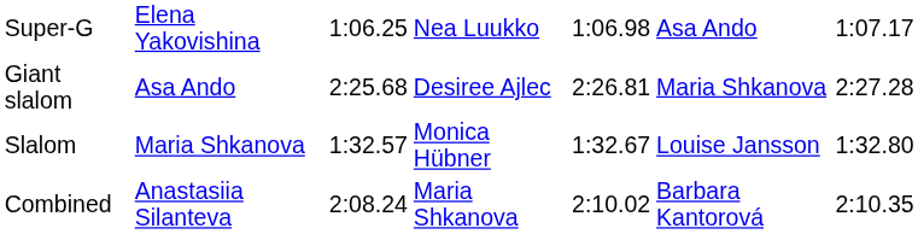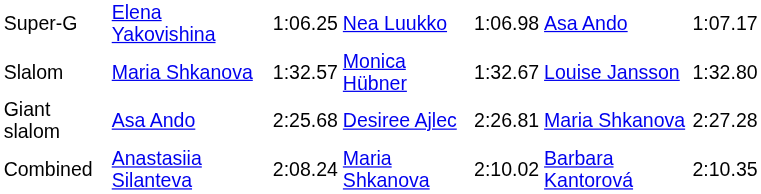rows swapped: Giant slalom <-> Slalom
